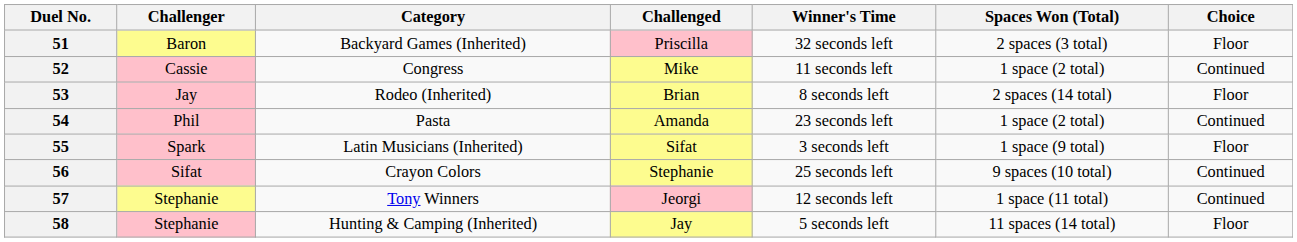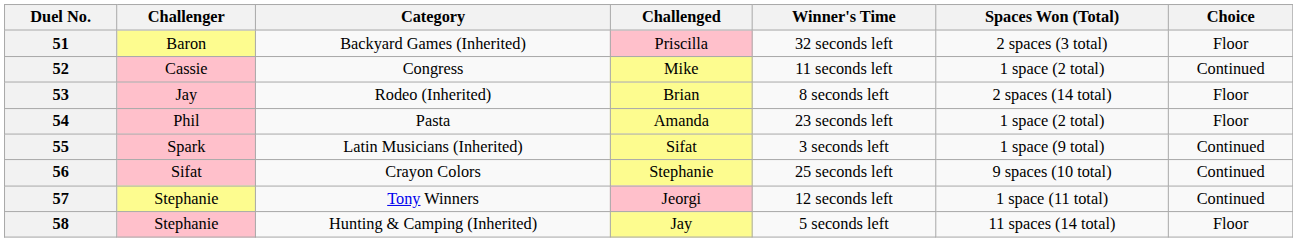54 | Choice: Continued -> Floor
55 | Choice: Floor -> Continued
